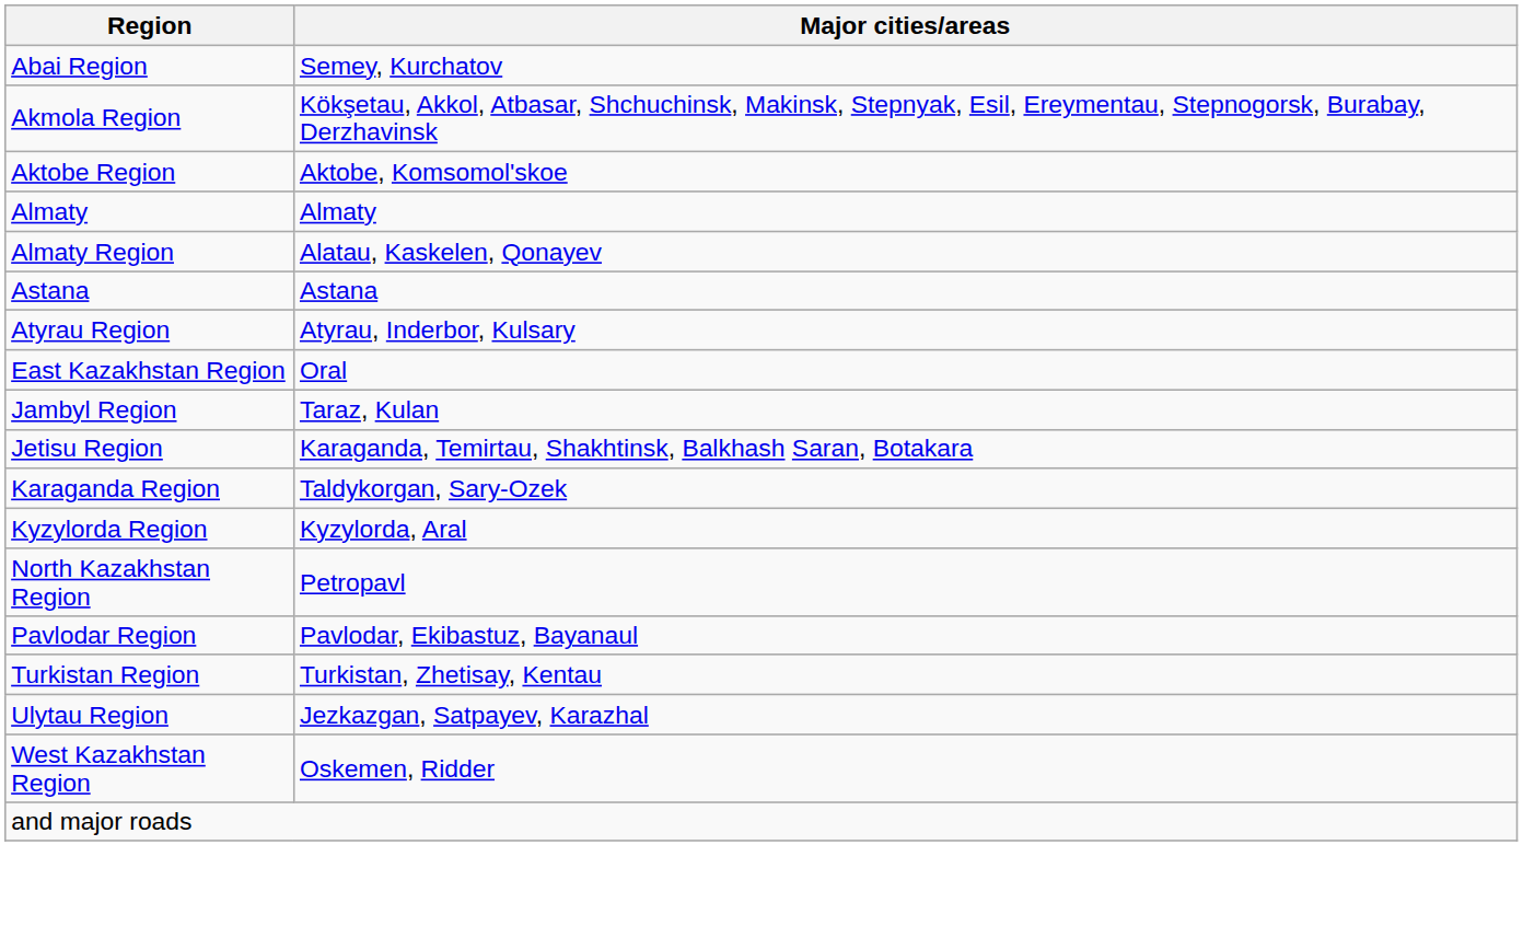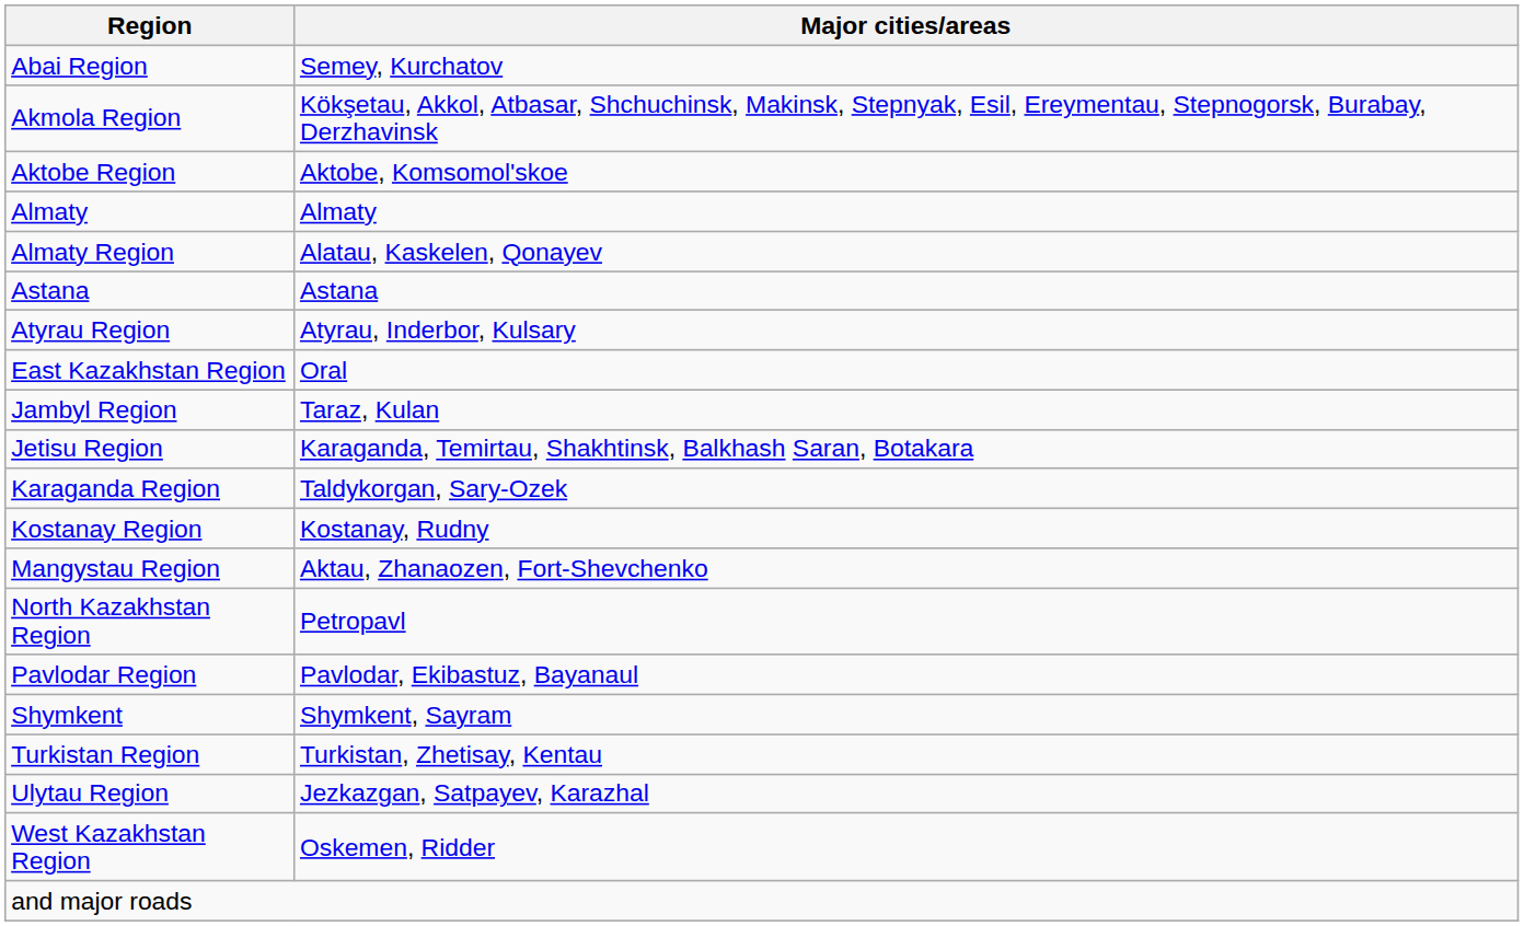+ row: Kostanay Region | Kostanay, Rudny
- row: Kyzylorda Region | Kyzylorda, Aral
+ row: Mangystau Region | Aktau, Zhanaozen, Fort-Shevchenko
+ row: Shymkent | Shymkent, Sayram
